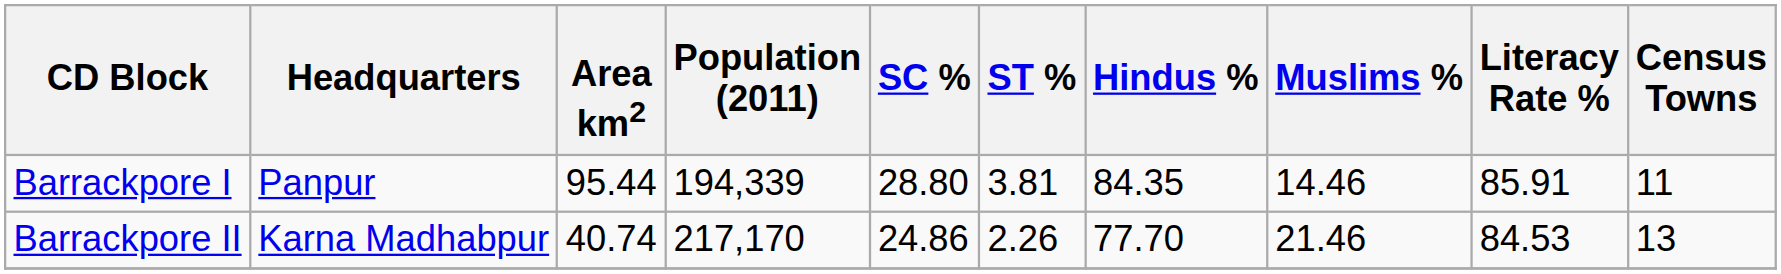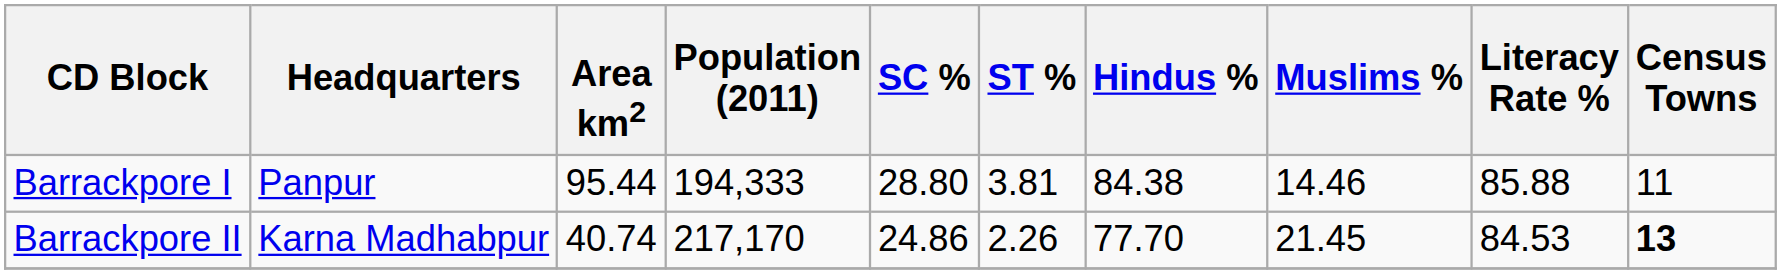Barrackpore I | Population (2011): 194,339 -> 194,333
Barrackpore I | Hindus %: 84.35 -> 84.38
Barrackpore I | Literacy Rate %: 85.91 -> 85.88
Barrackpore II | Muslims %: 21.46 -> 21.45
Barrackpore II | Census Towns: normal -> bold
